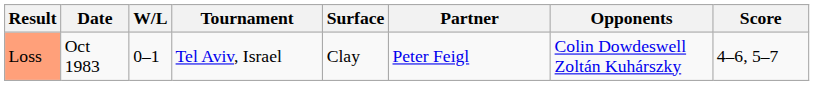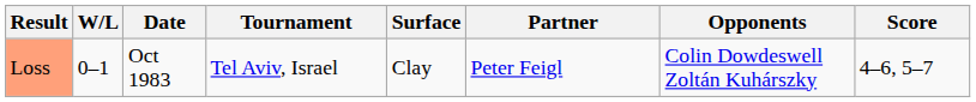columns swapped: W/L <-> Date
